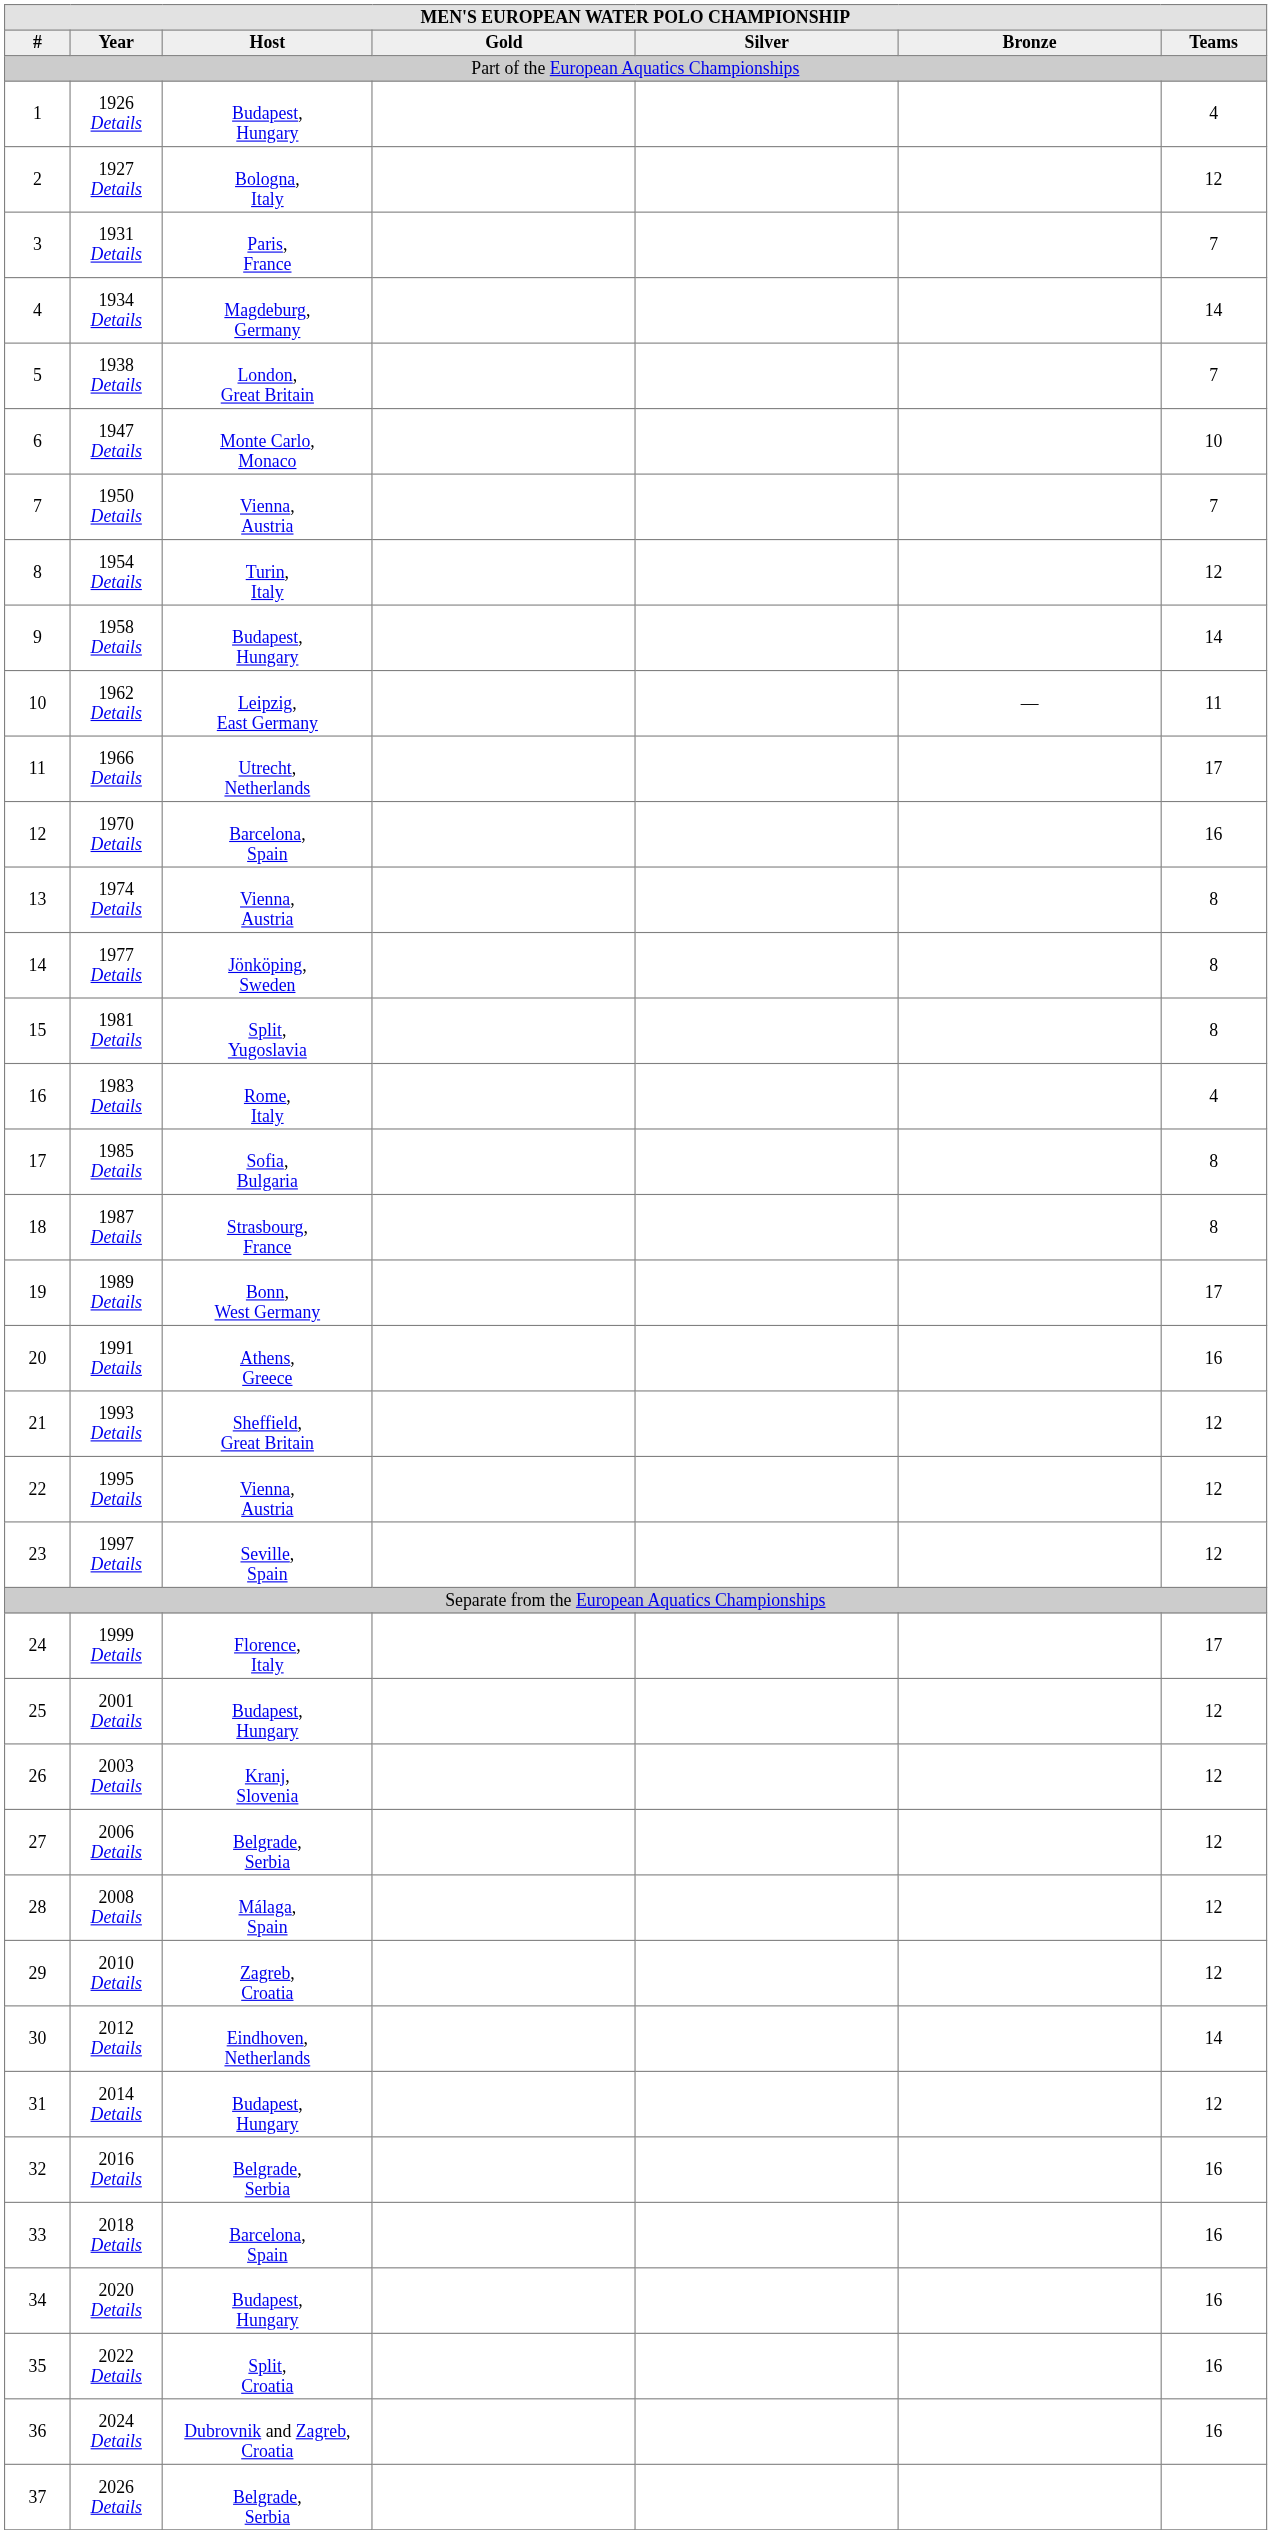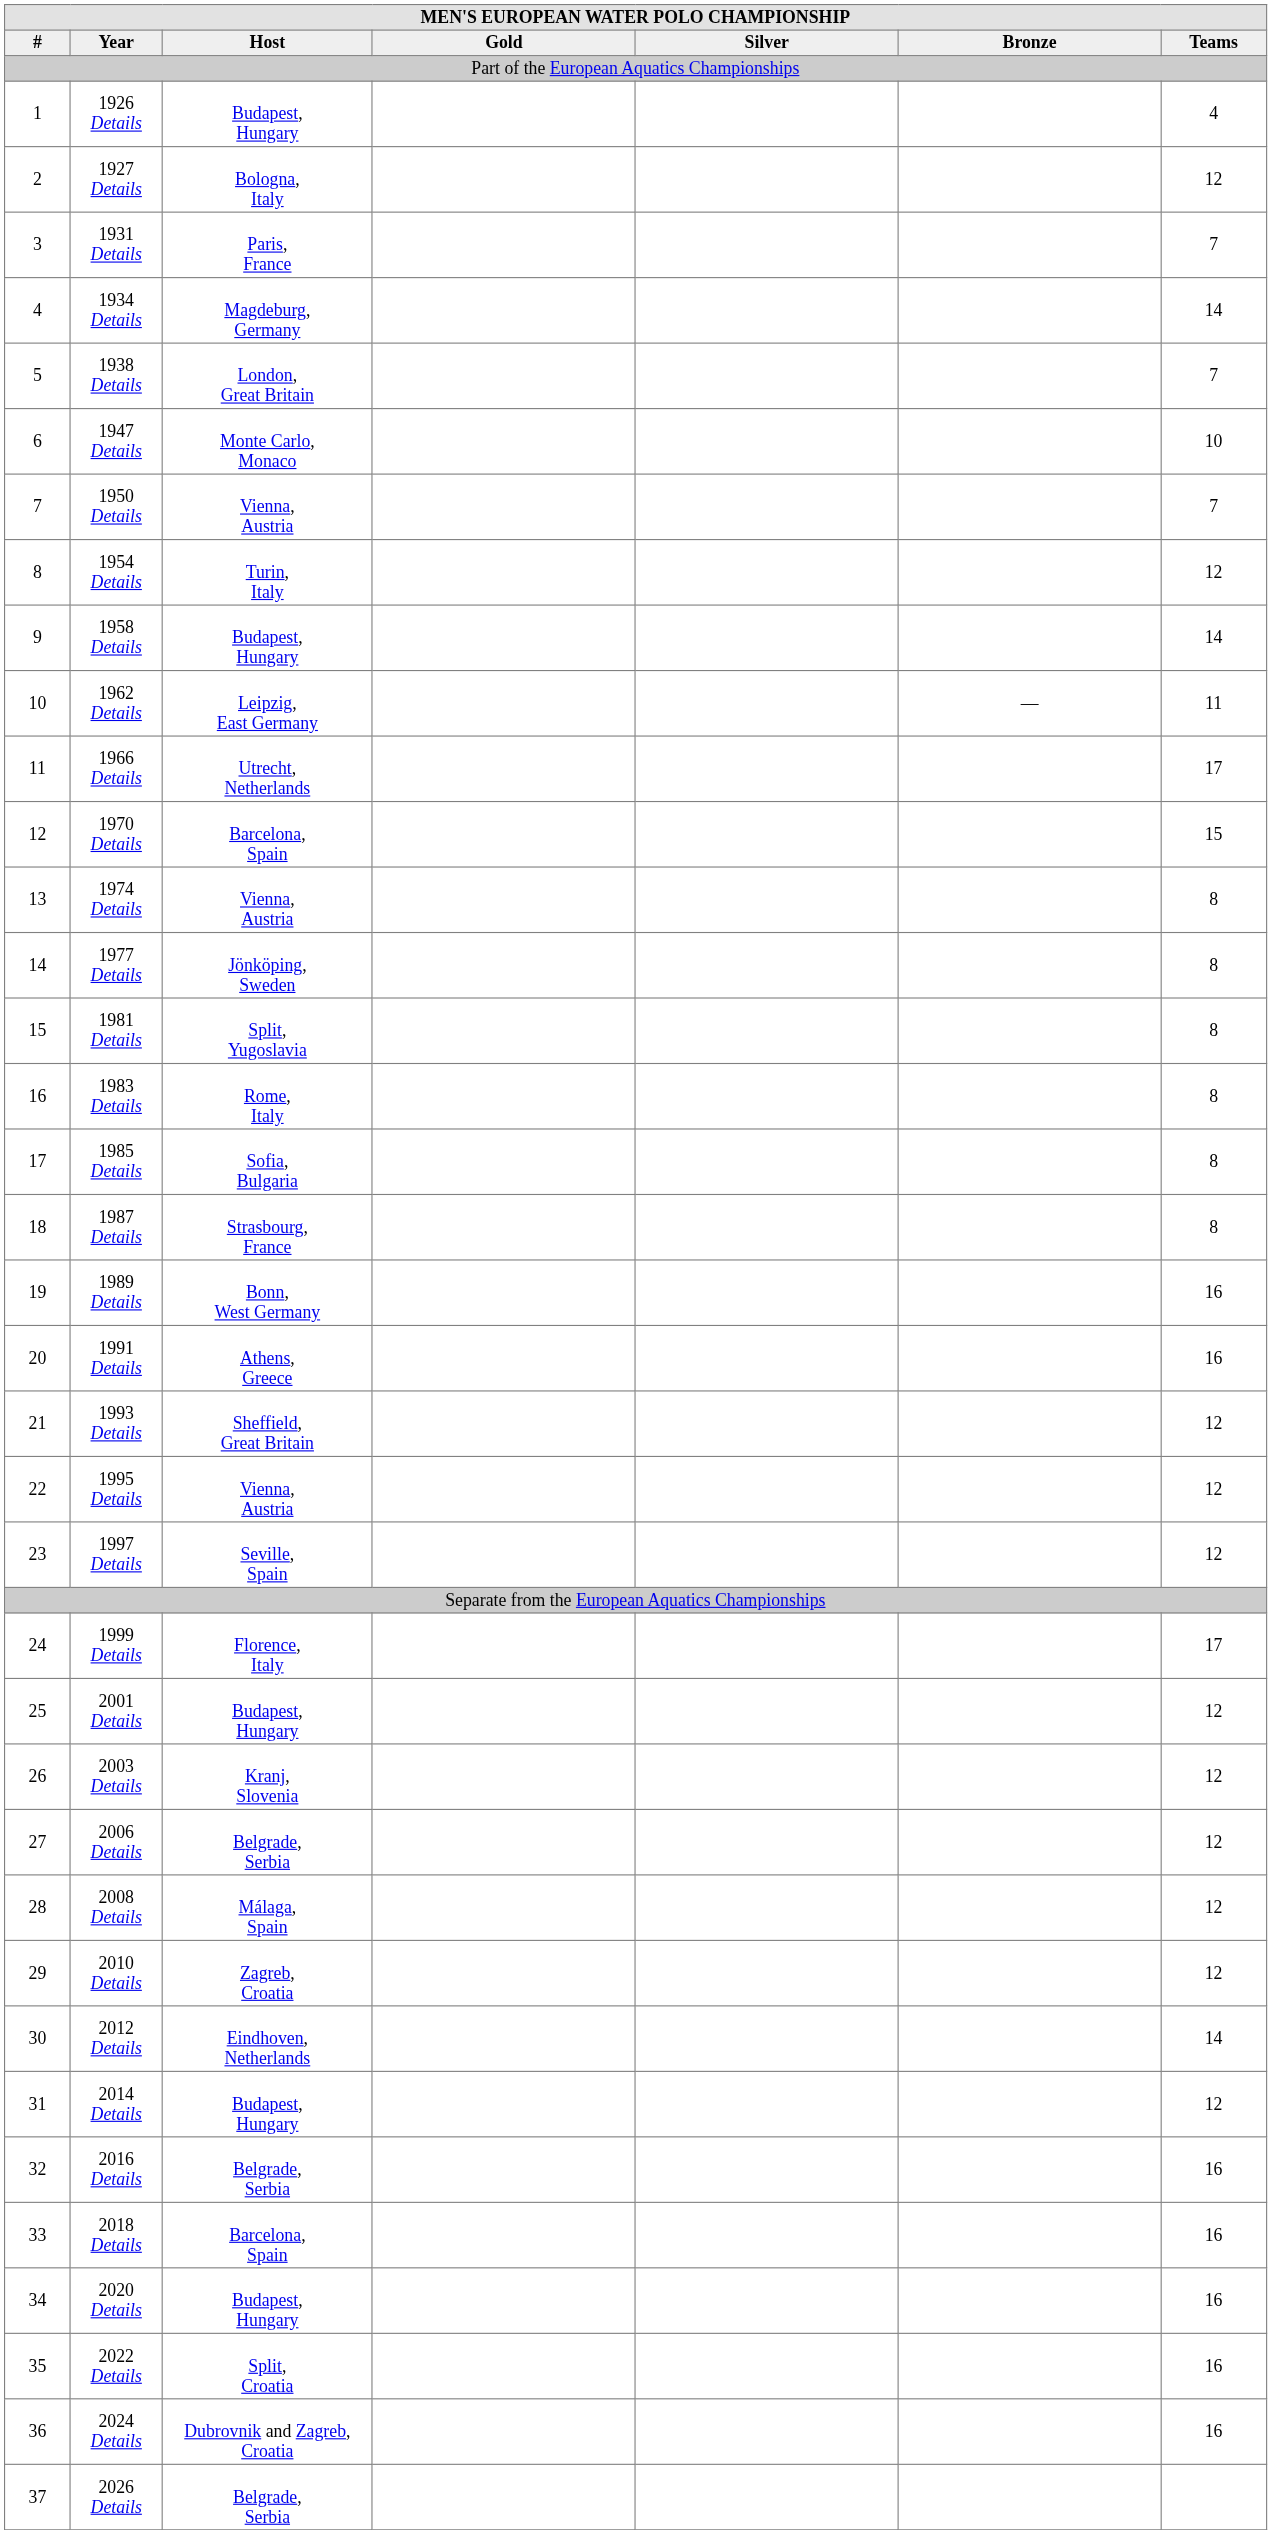1970 Details | Teams: 16 -> 15
1983 Details | Teams: 4 -> 8
1989 Details | Teams: 17 -> 16
